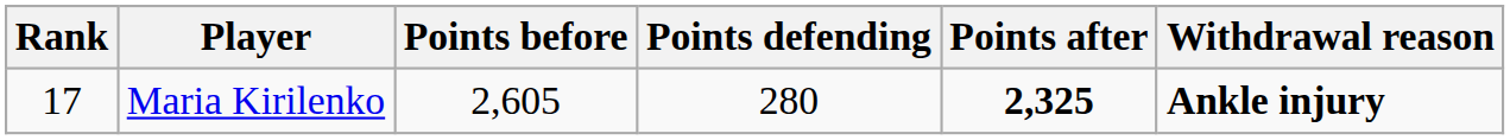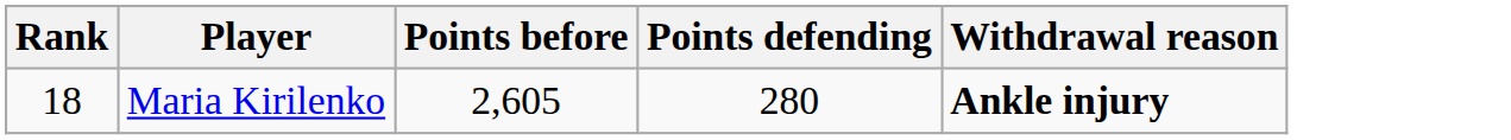- column: Points after | 2,325
Maria Kirilenko | Rank: 17 -> 18
